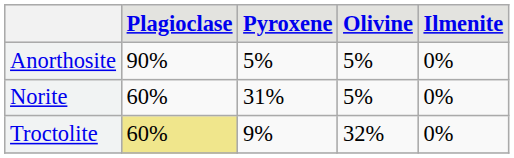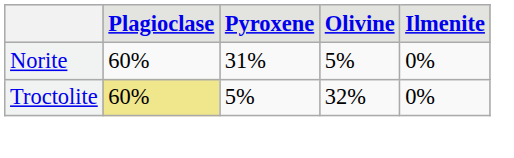- row: Anorthosite | 90% | 5% | 5% | 0%
Troctolite | Pyroxene: 9% -> 5%
